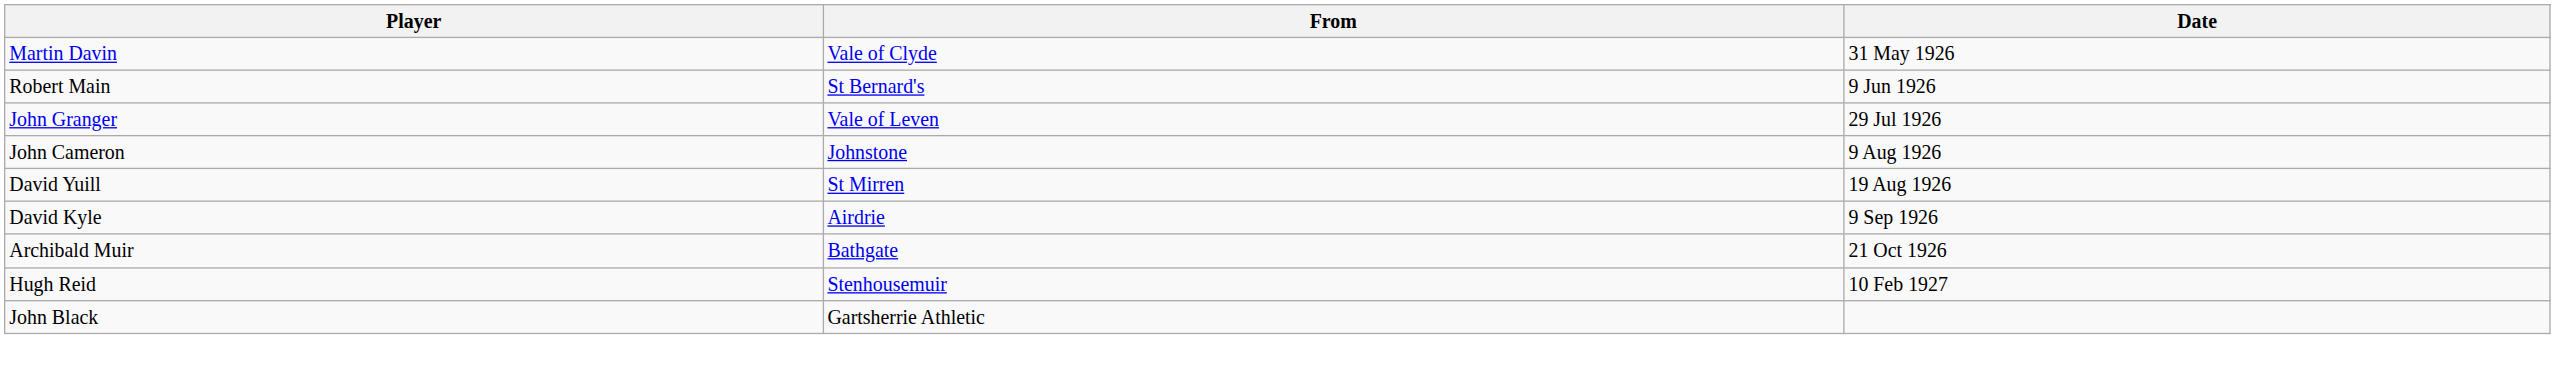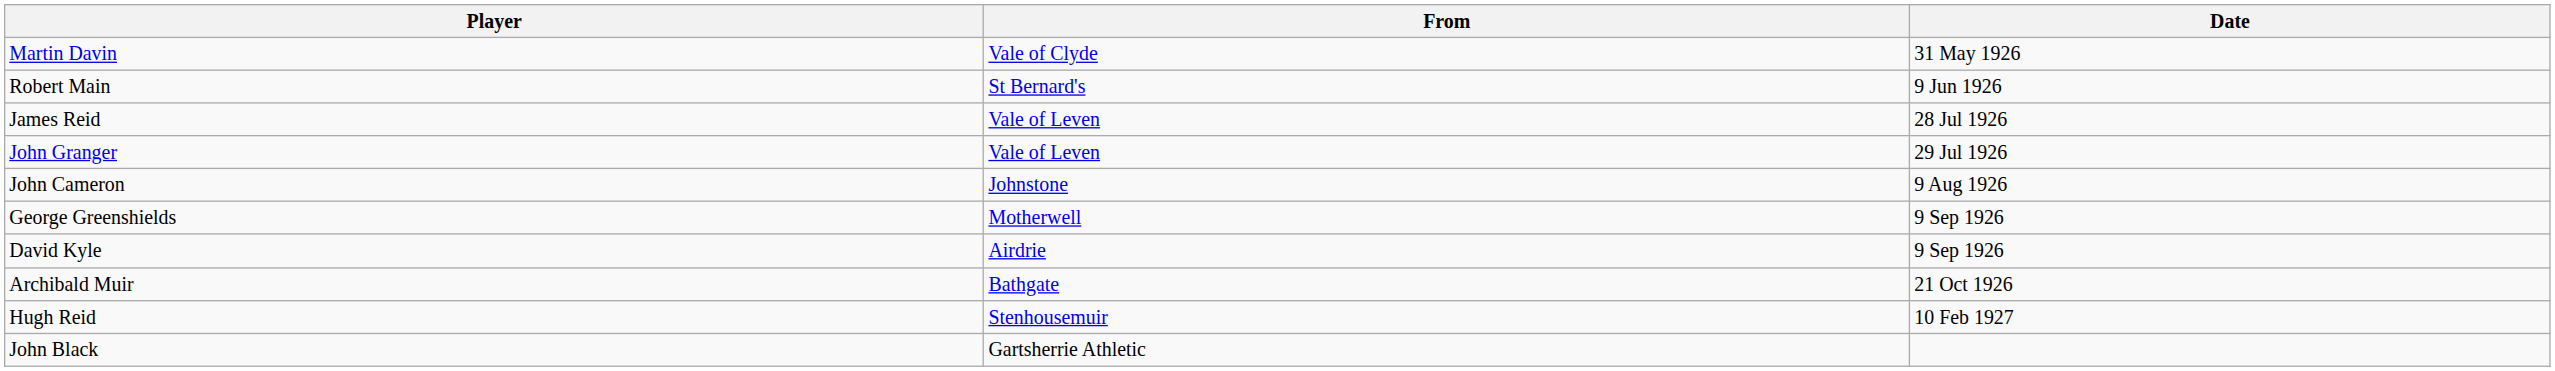+ row: James Reid | Vale of Leven | 28 Jul 1926
- row: David Yuill | St Mirren | 19 Aug 1926
+ row: George Greenshields | Motherwell | 9 Sep 1926
